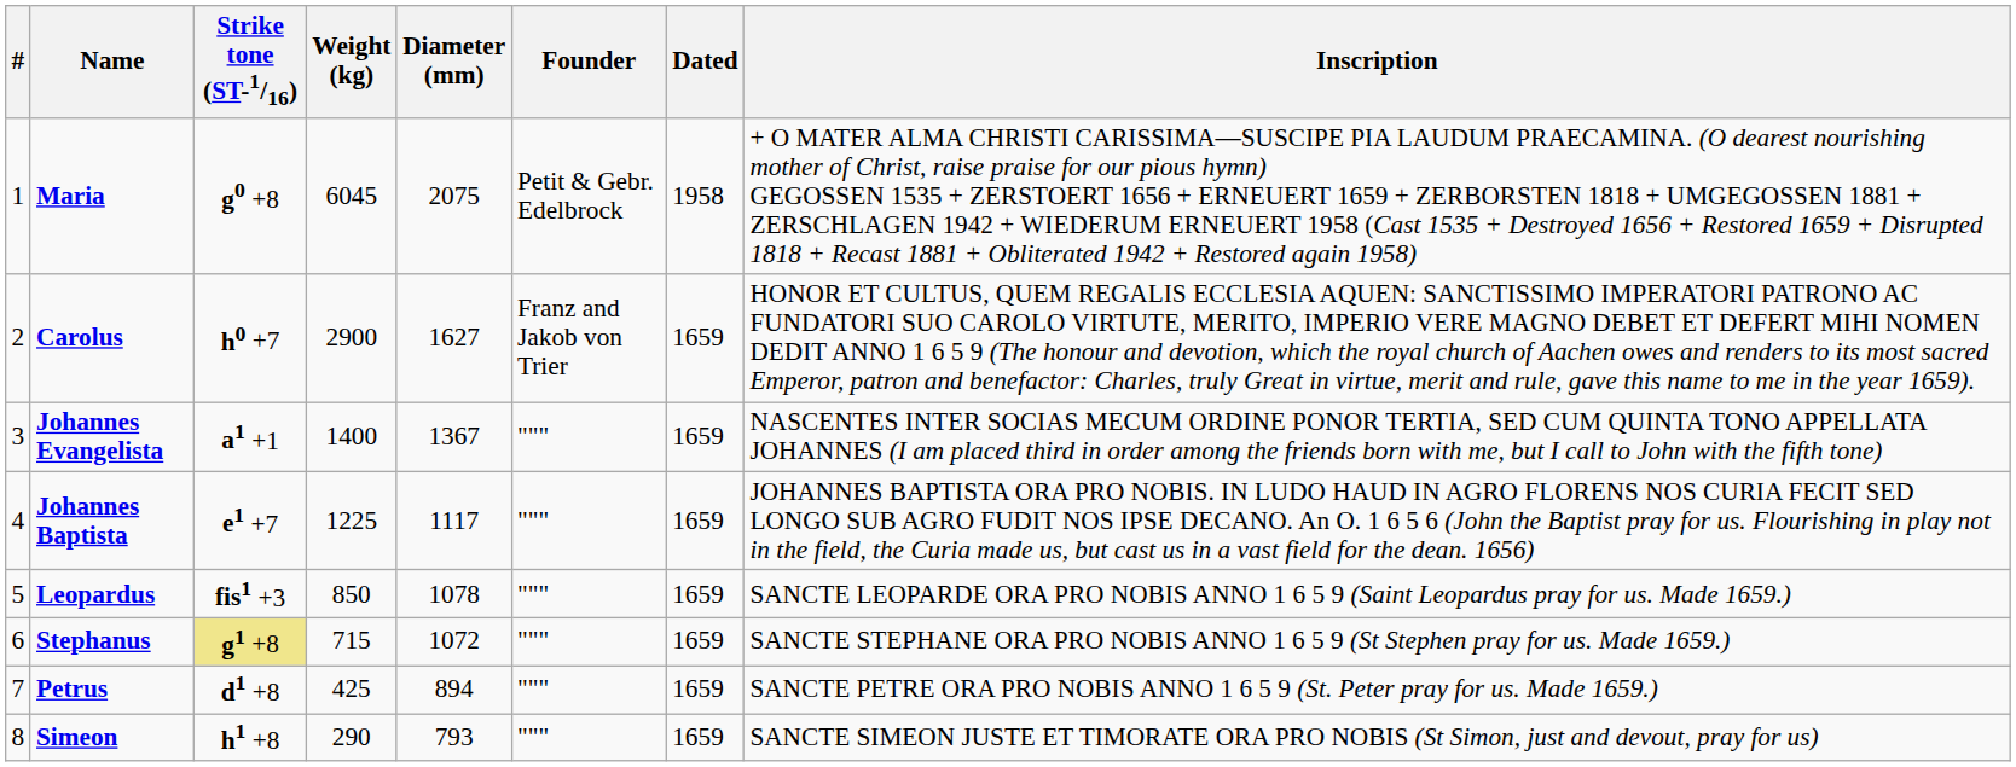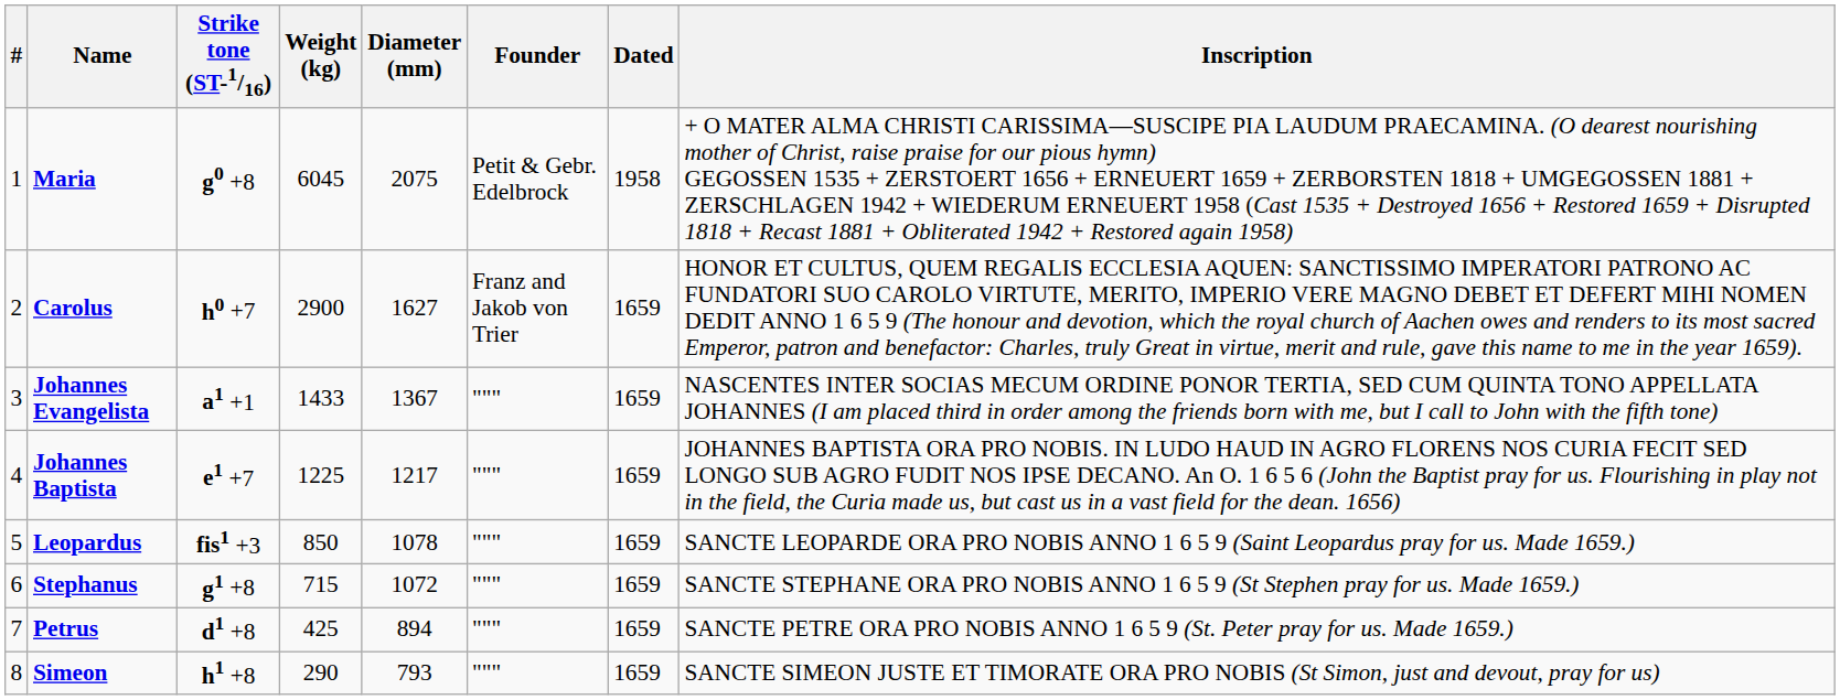Johannes Evangelista | Weight (kg): 1400 -> 1433
Johannes Baptista | Diameter (mm): 1117 -> 1217
Stephanus | Strike tone (ST-1/16): khaki background -> no background
